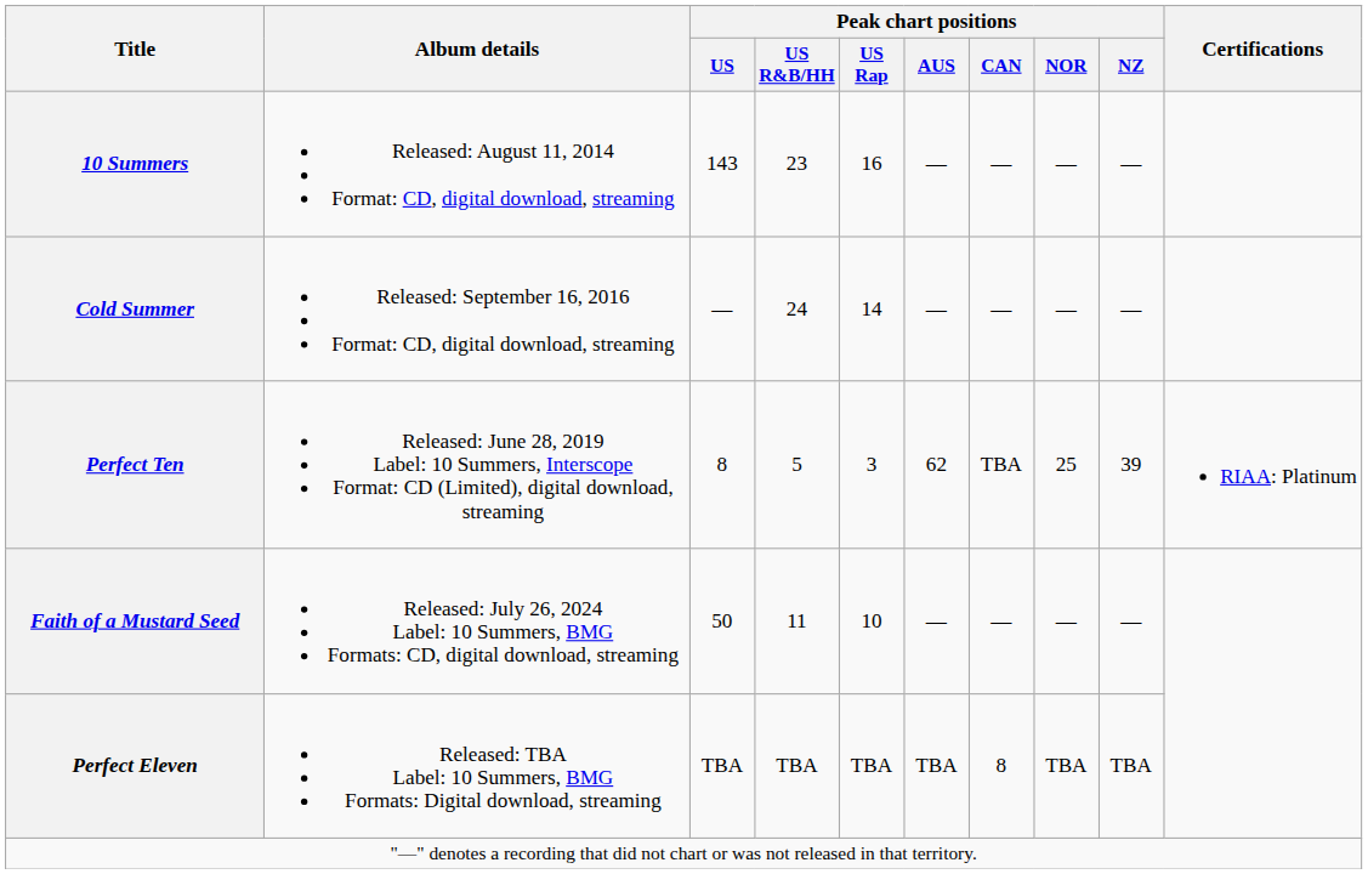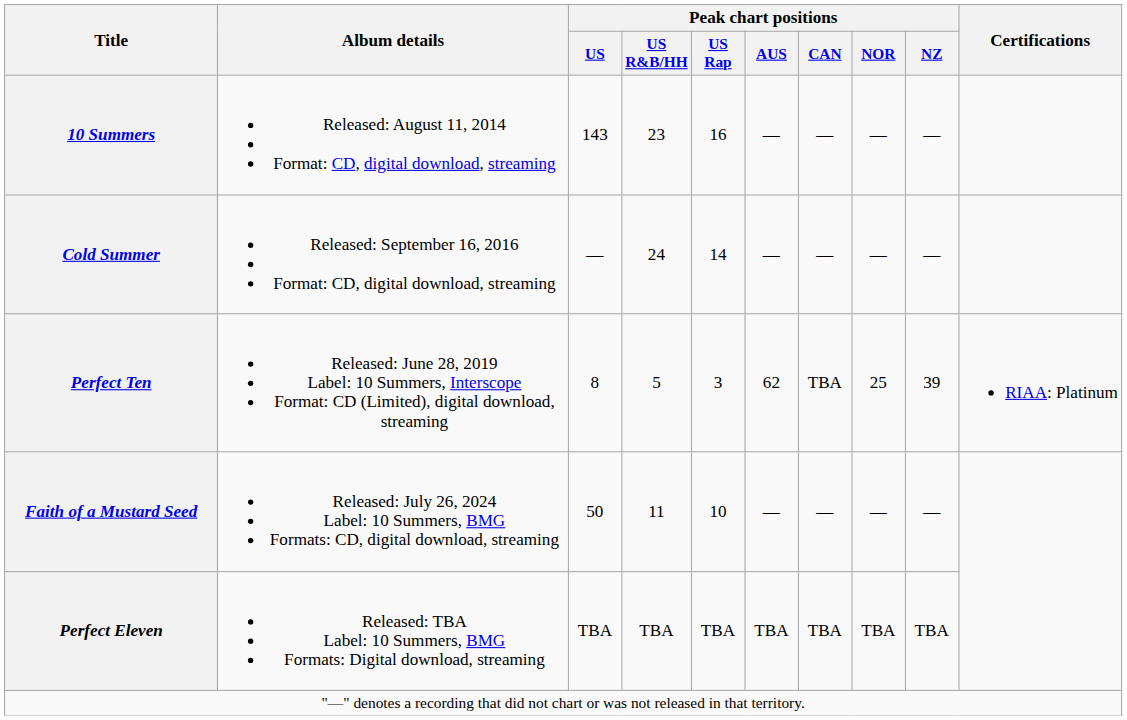Perfect Eleven | Peak chart positions / CAN: 8 -> TBA
